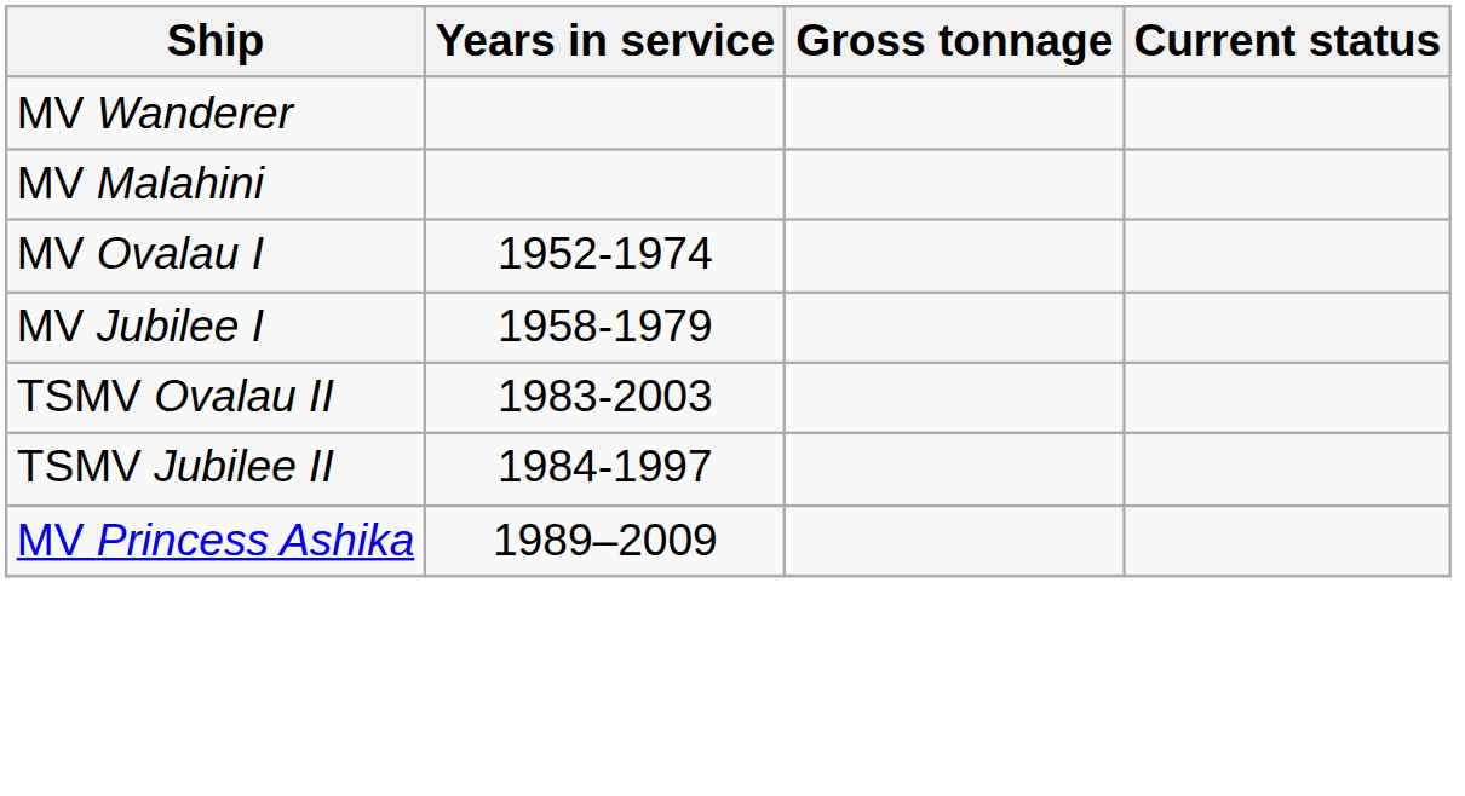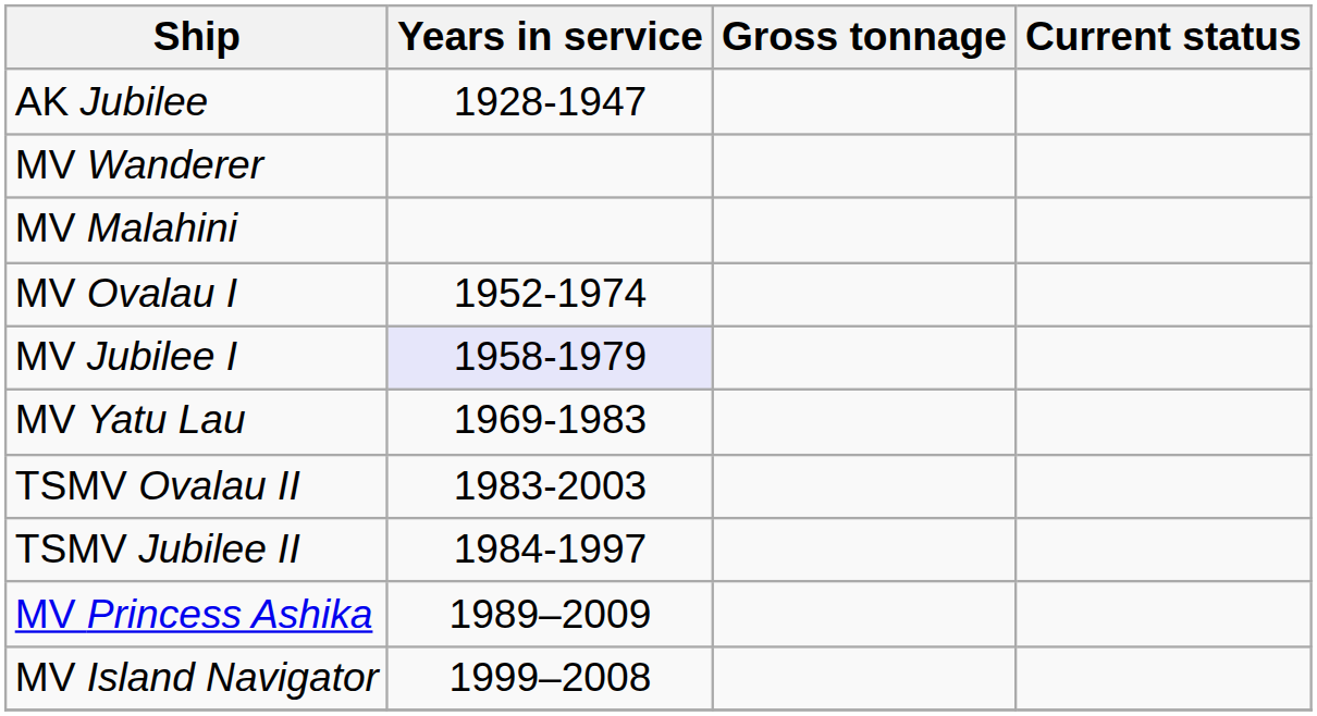+ row: AK Jubilee | 1928-1947
MV Jubilee I | Years in service: no background -> lavender background
+ row: MV Yatu Lau | 1969-1983
+ row: MV Island Navigator | 1999–2008
